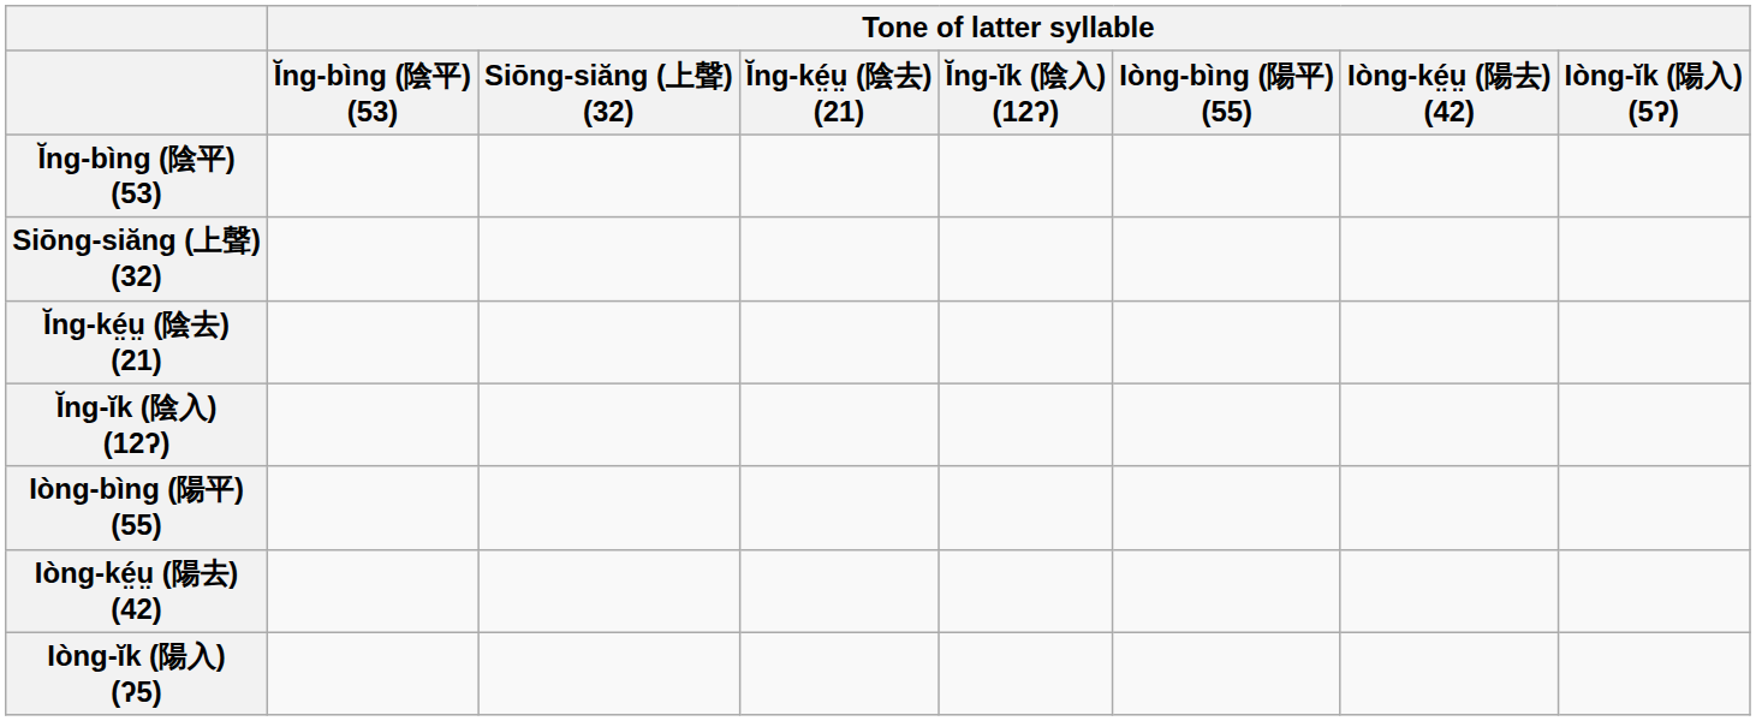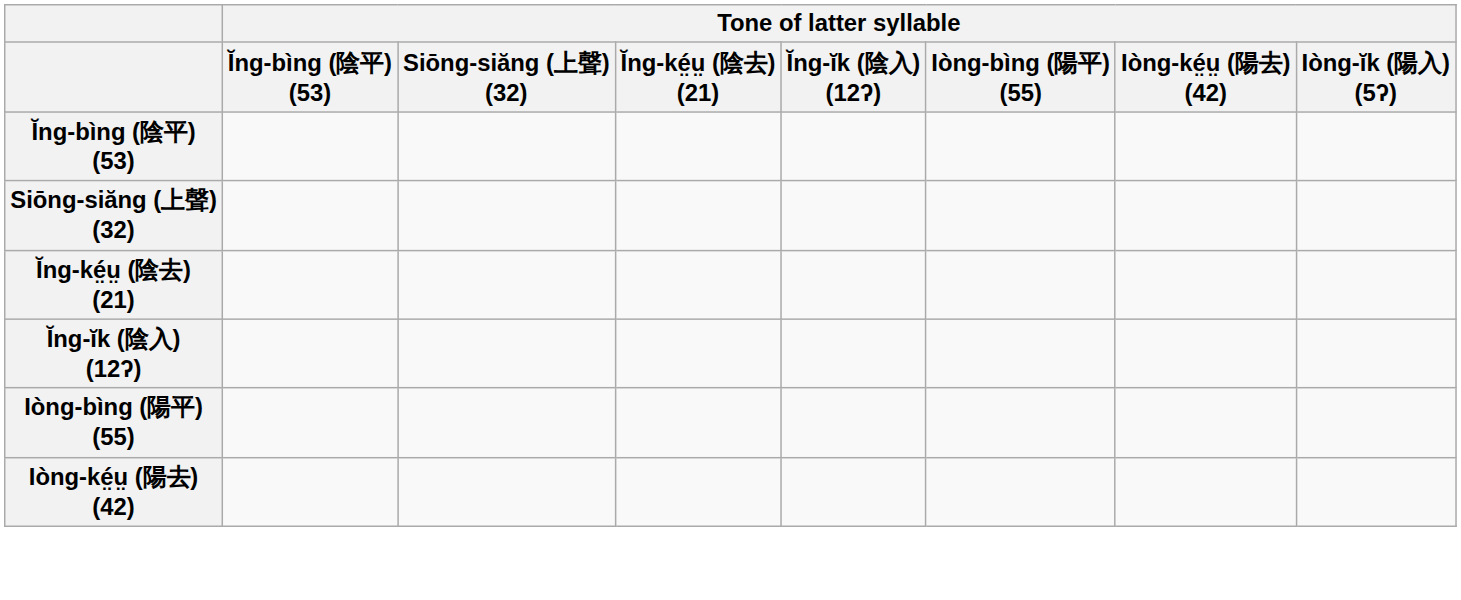- row: Iòng-ĭk (陽入) (ʔ5)
